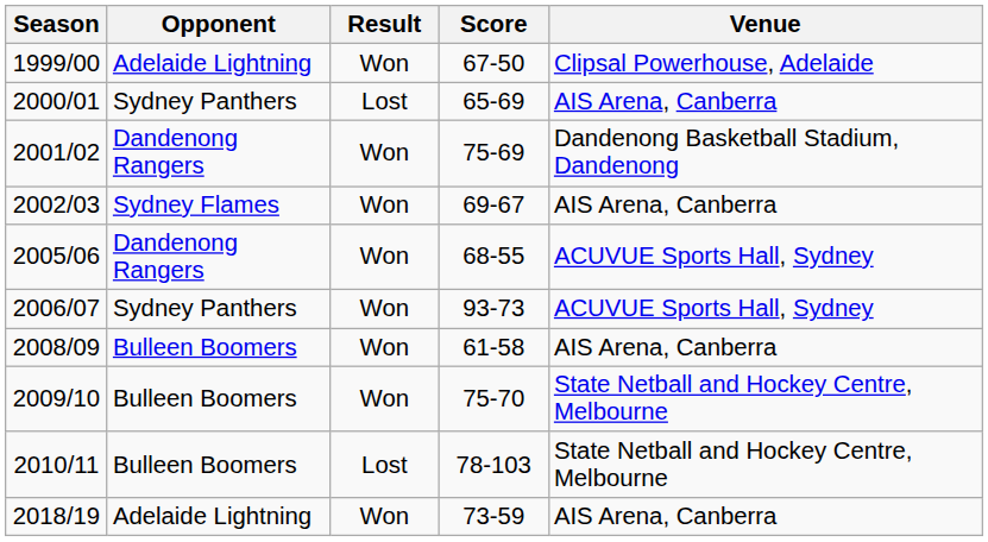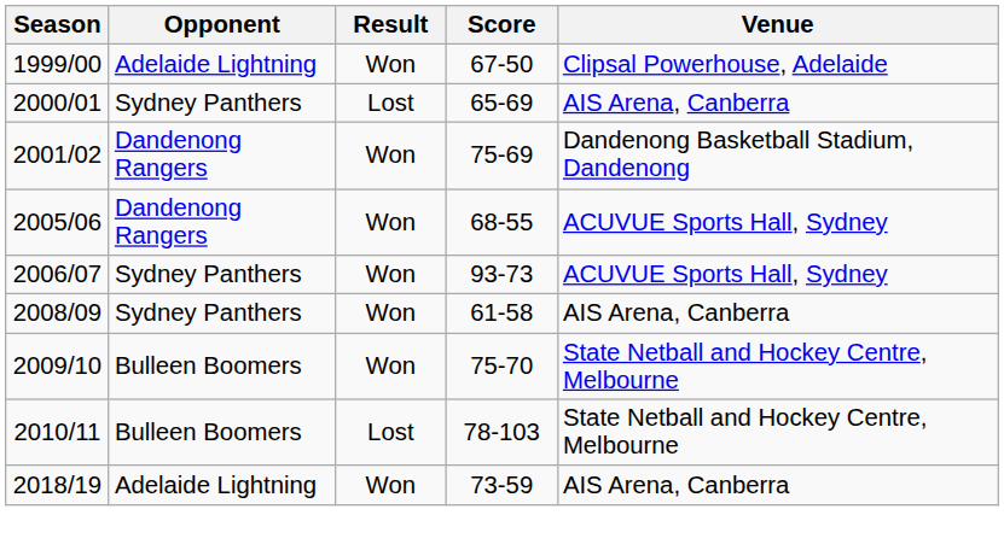- row: 2002/03 | Sydney Flames | Won | 69-67 | AIS Arena, Canberra
2008/09 | Opponent: Bulleen Boomers -> Sydney Panthers
